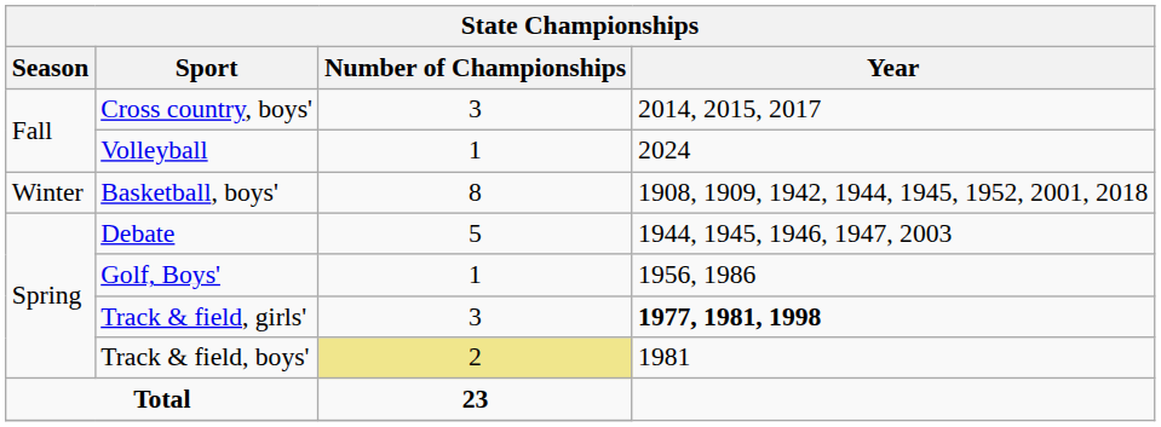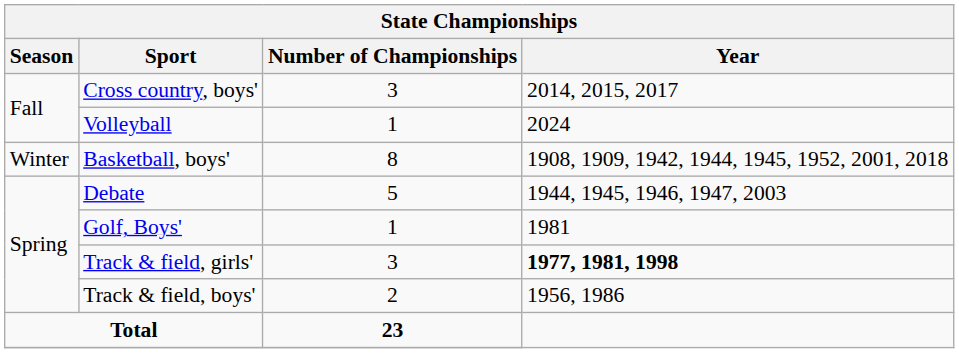Golf, Boys' | Year: 1956, 1986 -> 1981
Track & field, boys' | Number of Championships: khaki background -> no background
Track & field, boys' | Year: 1981 -> 1956, 1986
